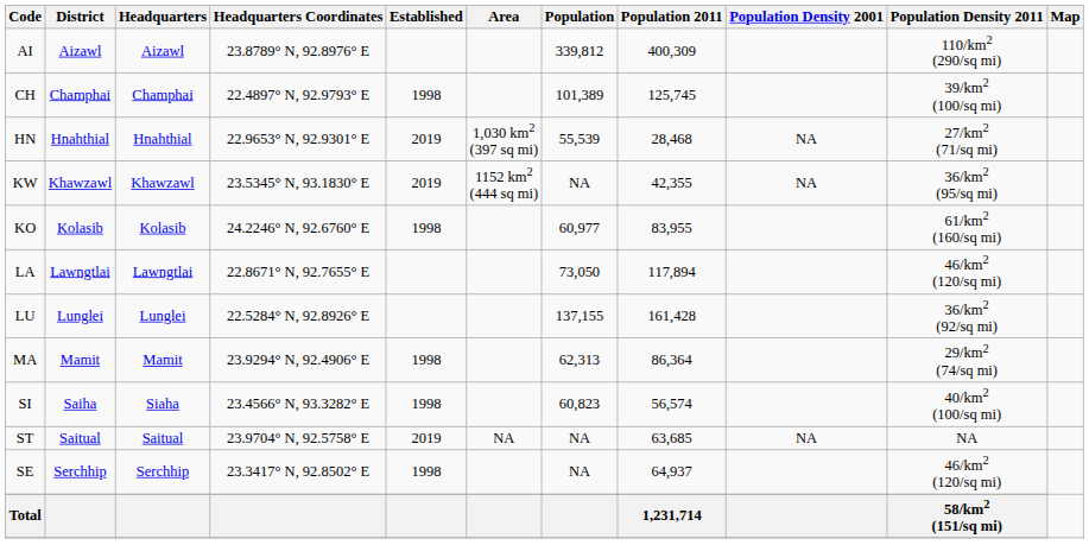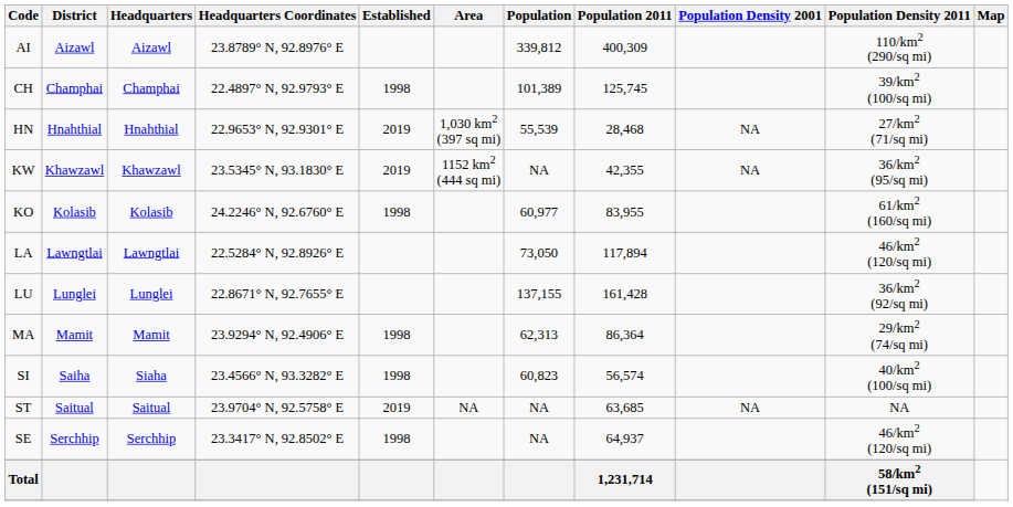LA | Headquarters Coordinates: 22.8671° N, 92.7655° E -> 22.5284° N, 92.8926° E
LU | Headquarters Coordinates: 22.5284° N, 92.8926° E -> 22.8671° N, 92.7655° E
